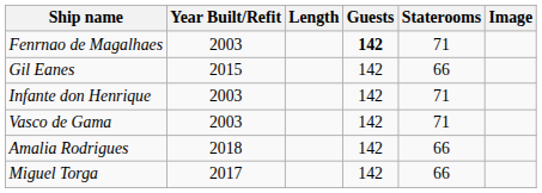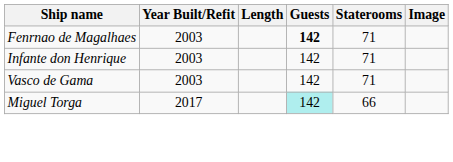- row: Gil Eanes | 2015 | 142 | 66
- row: Amalia Rodrigues | 2018 | 142 | 66
Miguel Torga | Guests: no background -> paleturquoise background
